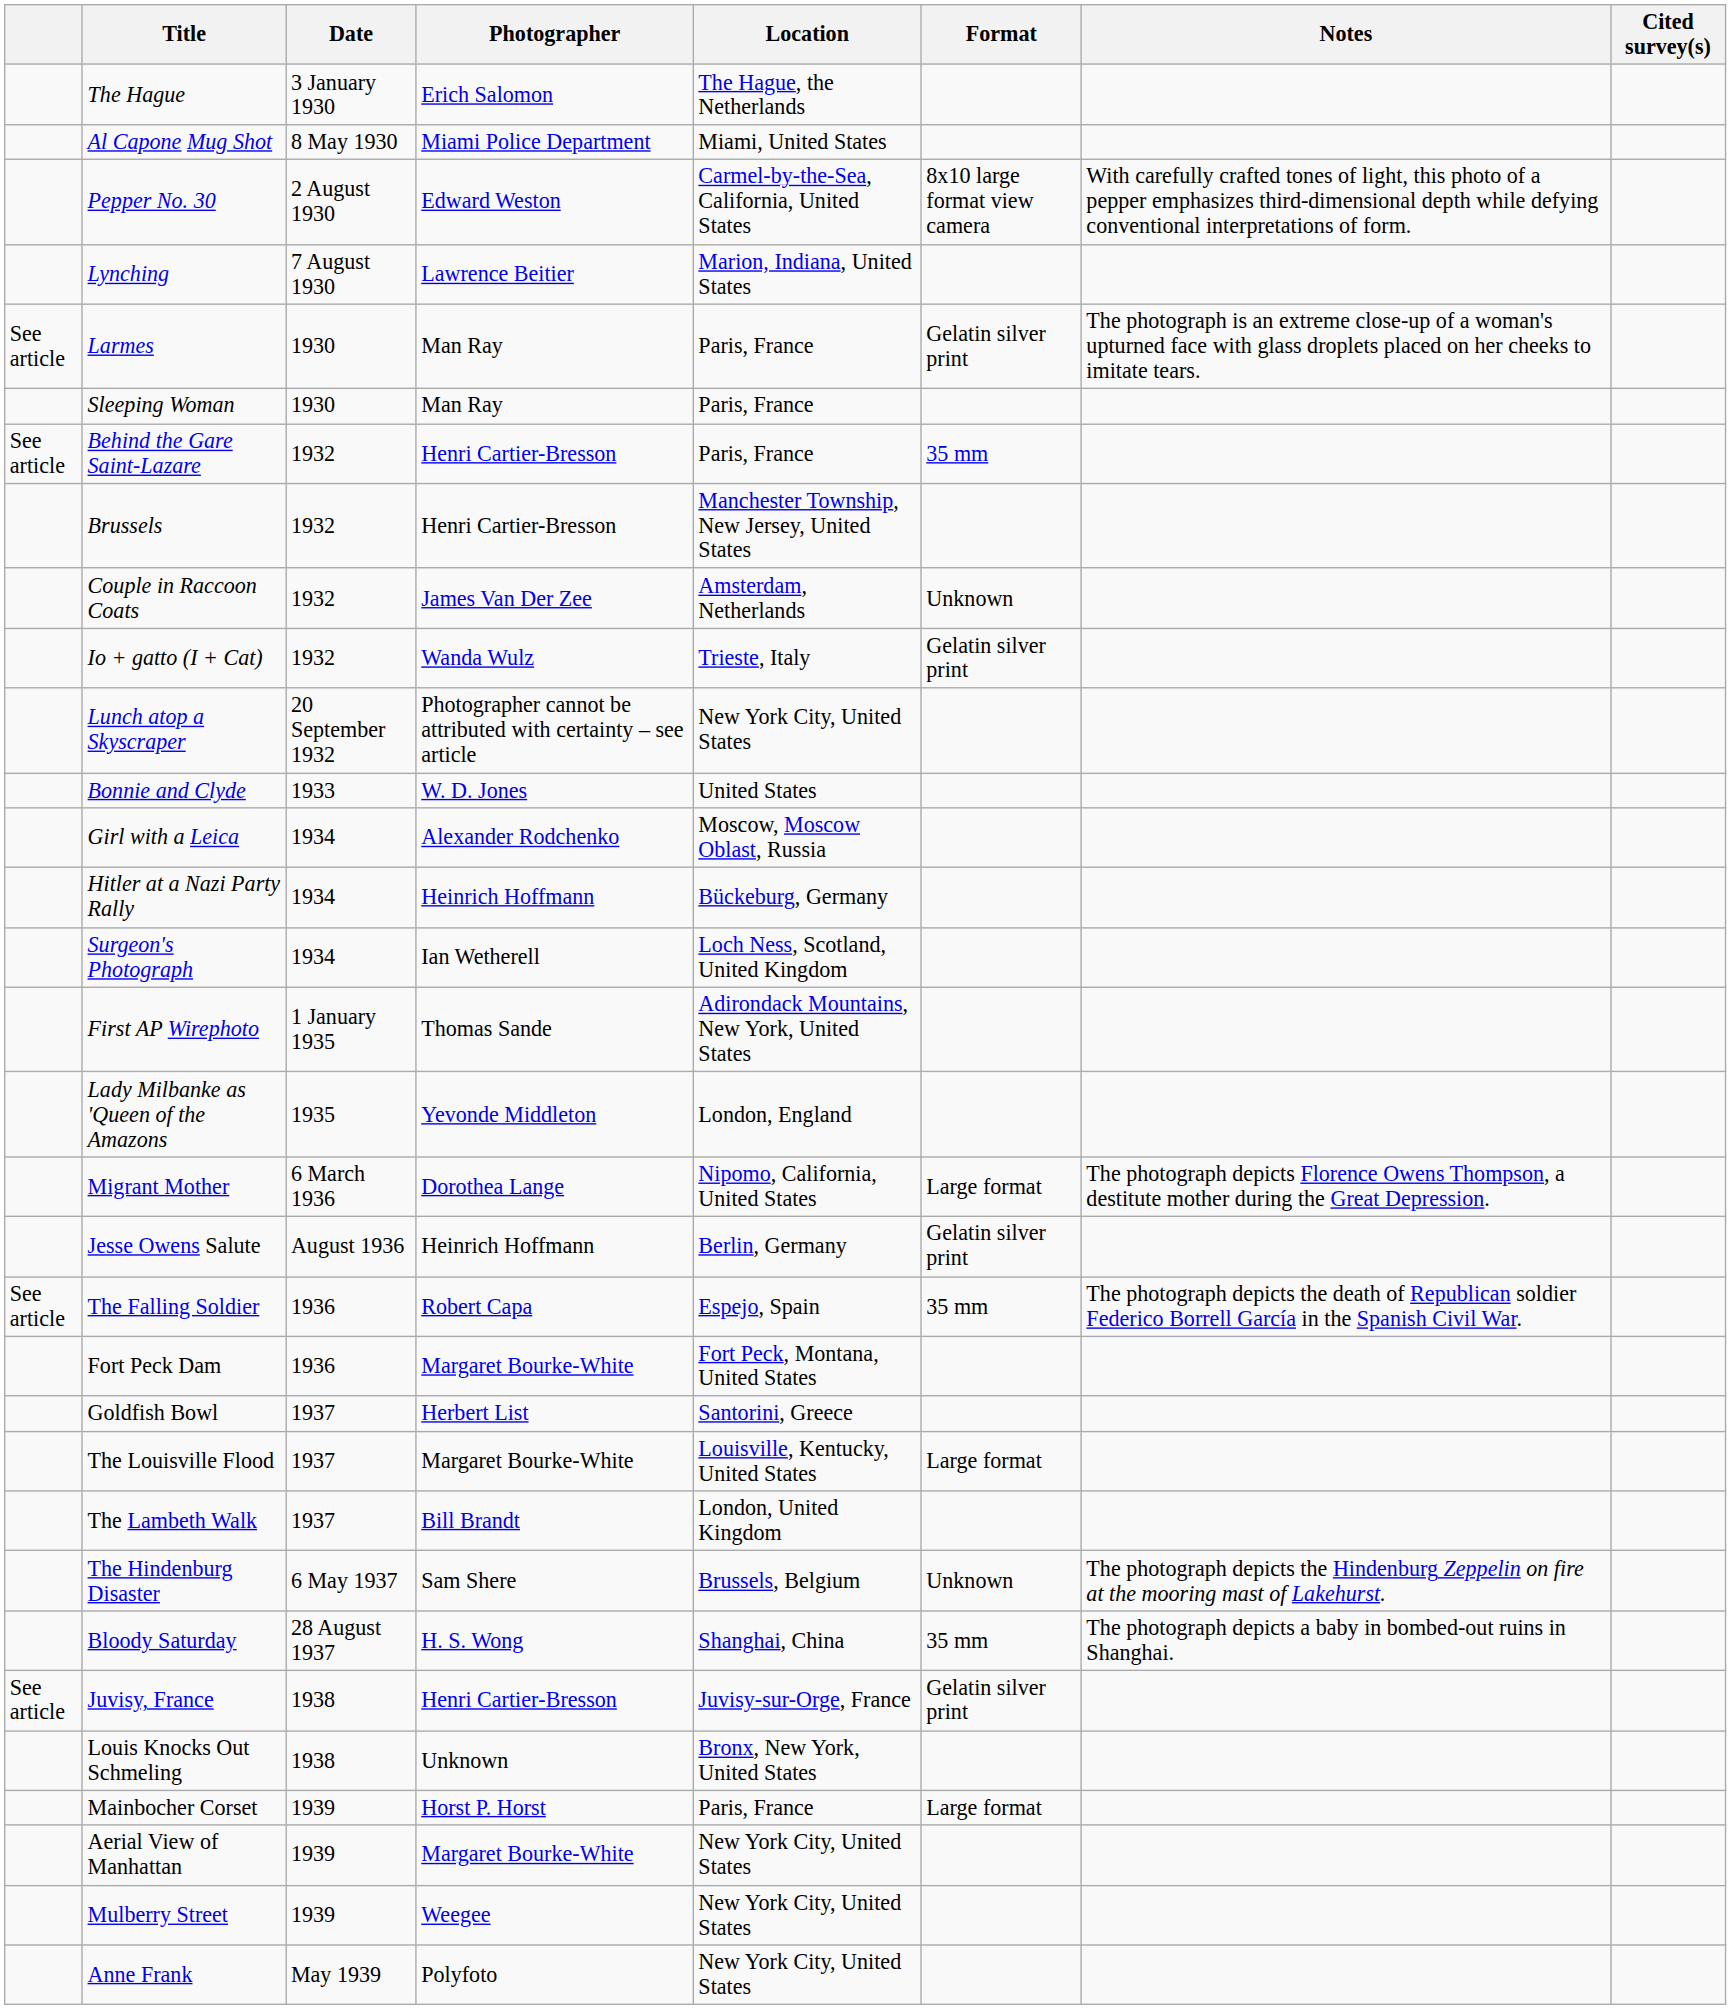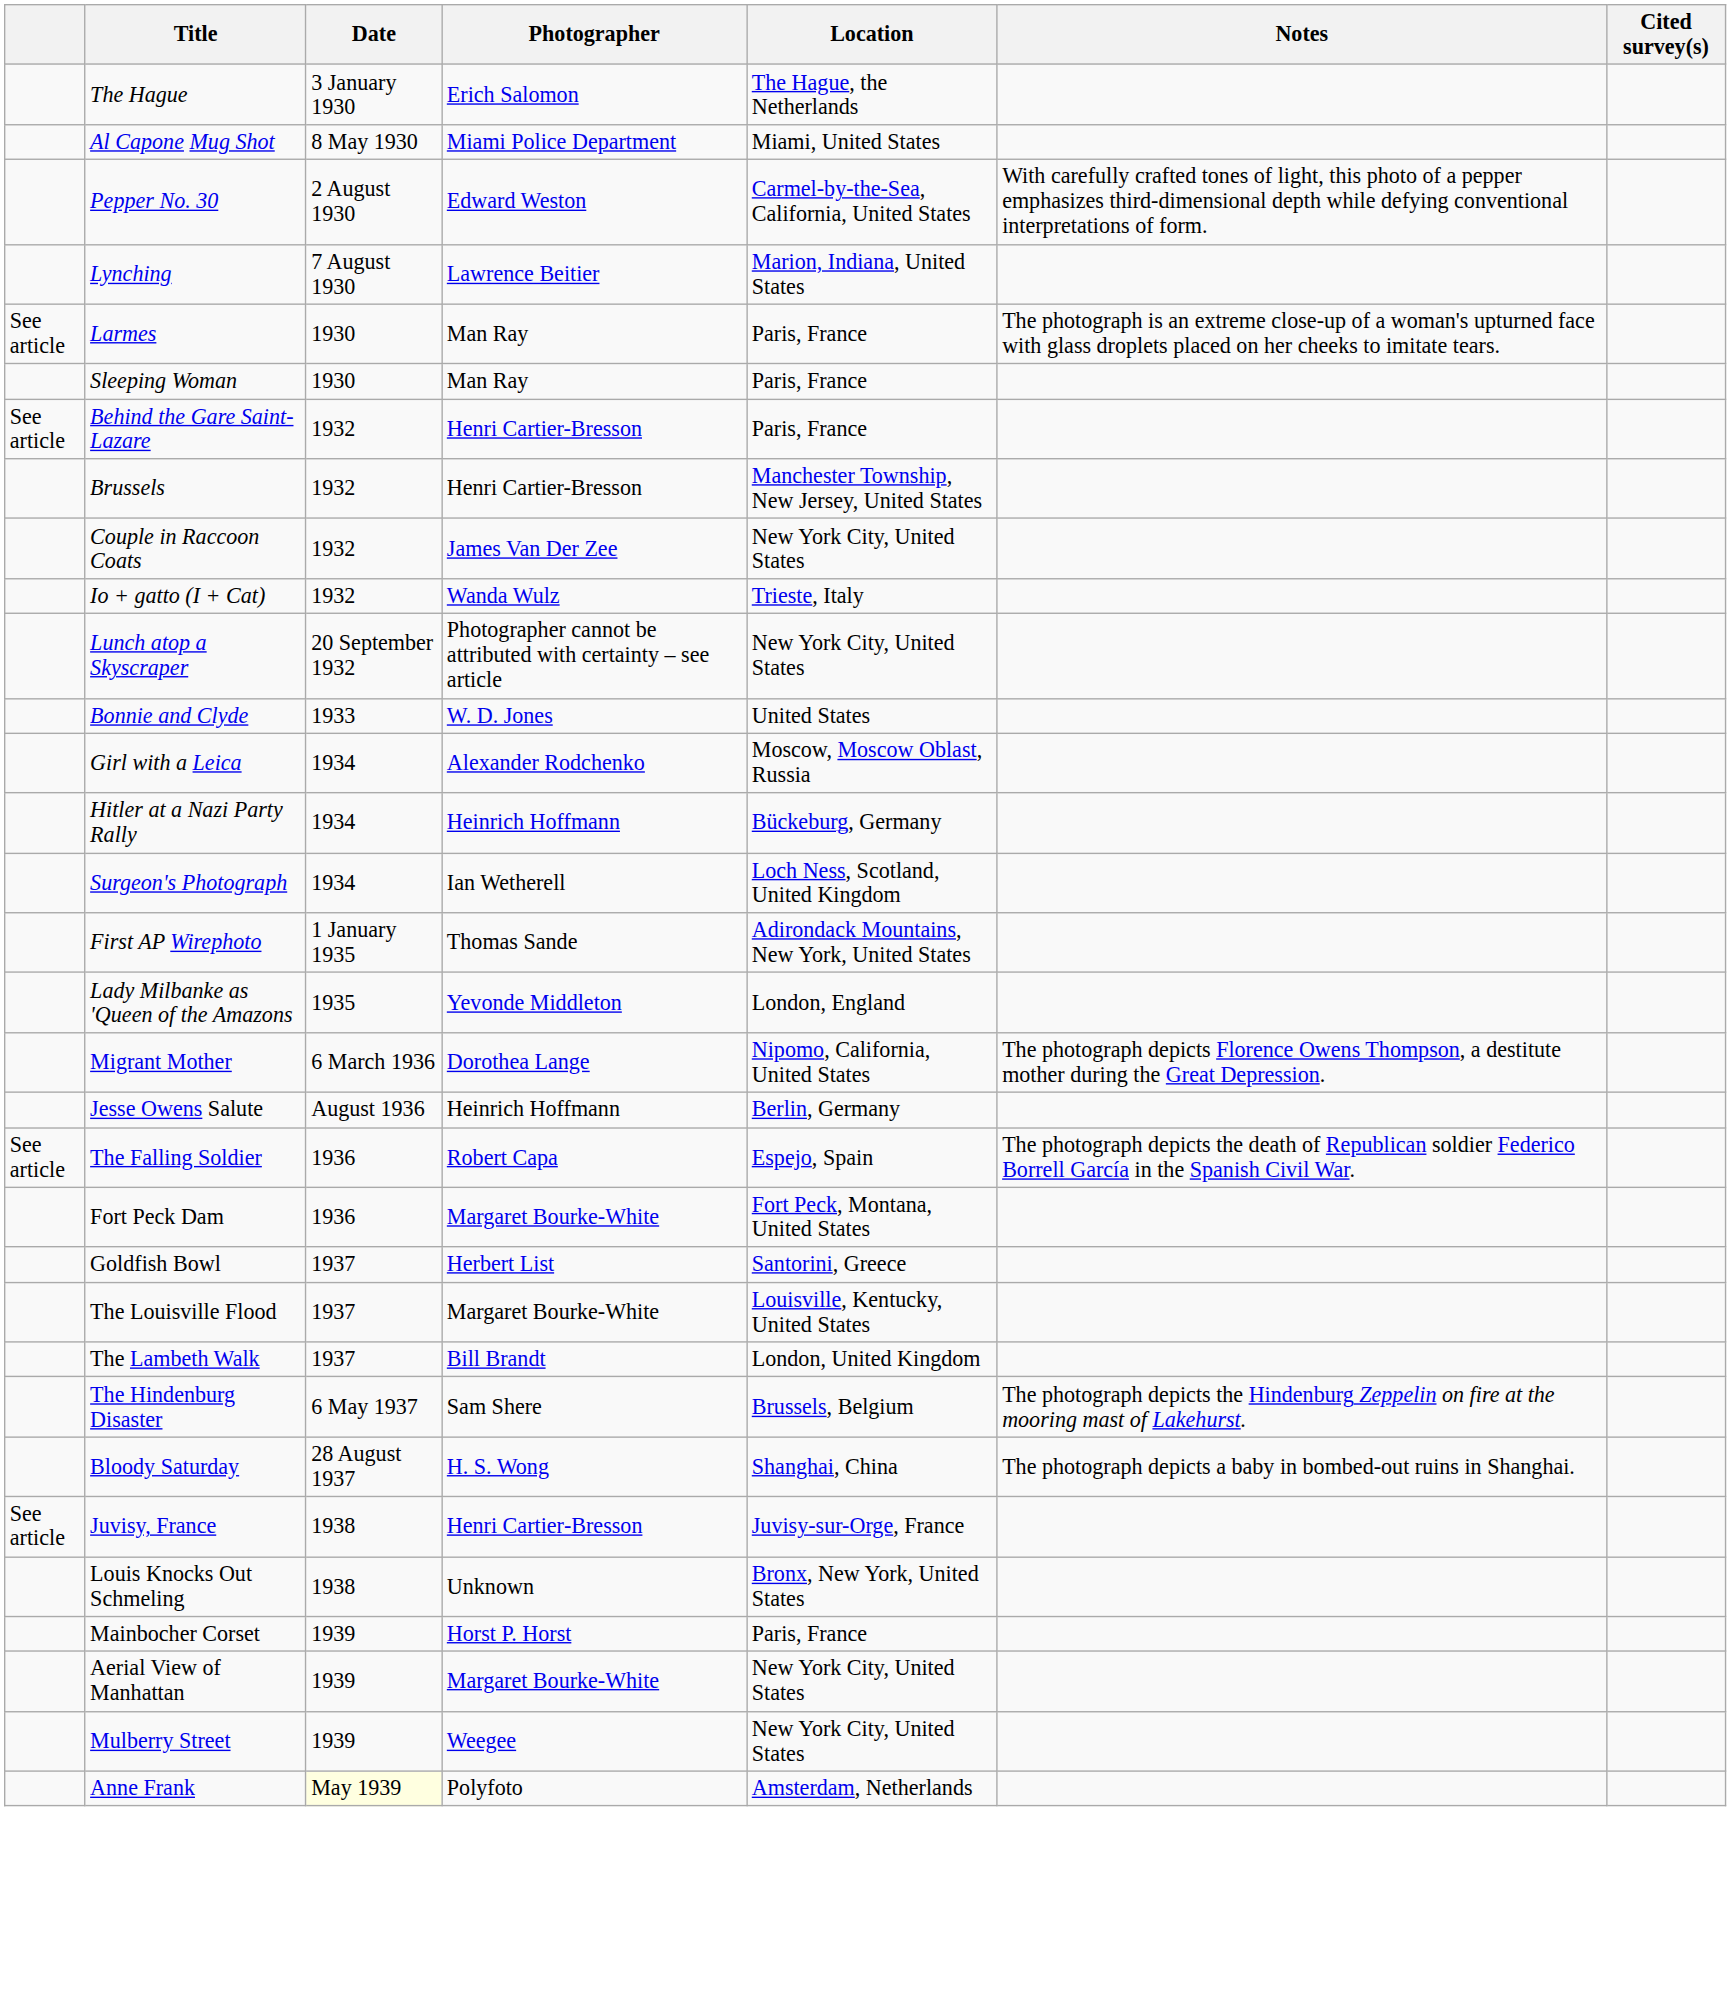- column: Format | 8x10 large format view camera | Gelatin silver print | 35 mm | Unknown | Gelatin silver print | Large format | Gelatin silver print | 35 mm | Large format | Unknown | 35 mm | Gelatin silver print | Large format
Couple in Raccoon Coats | Location: Amsterdam, Netherlands -> New York City, United States
Anne Frank | Date: no background -> lightyellow background
Anne Frank | Location: New York City, United States -> Amsterdam, Netherlands
